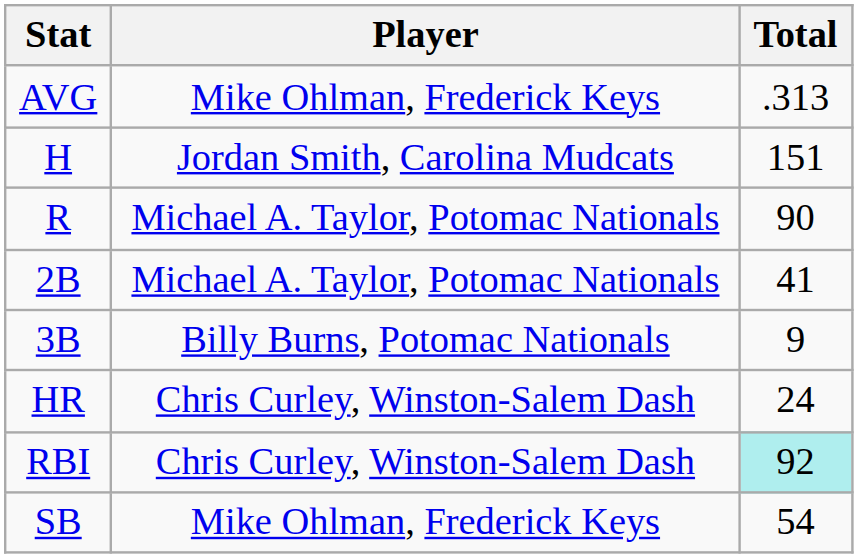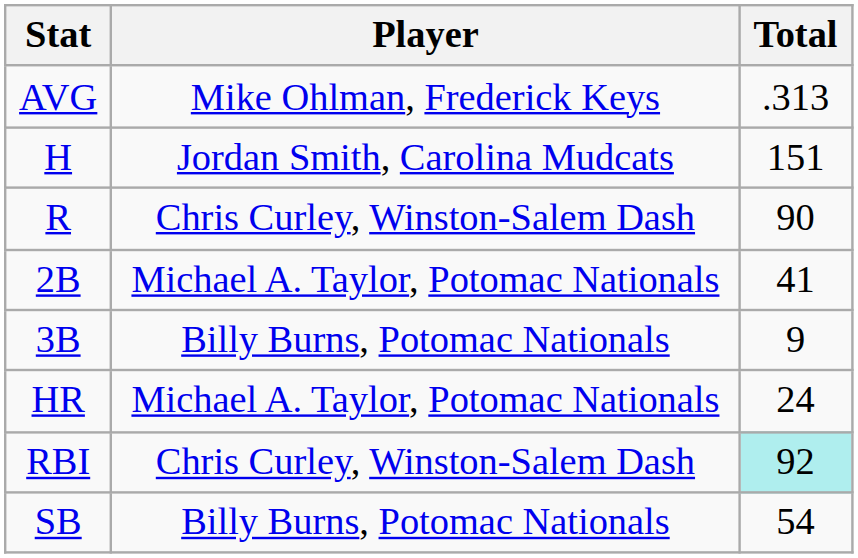R | Player: Michael A. Taylor, Potomac Nationals -> Chris Curley, Winston-Salem Dash
HR | Player: Chris Curley, Winston-Salem Dash -> Michael A. Taylor, Potomac Nationals
SB | Player: Mike Ohlman, Frederick Keys -> Billy Burns, Potomac Nationals
